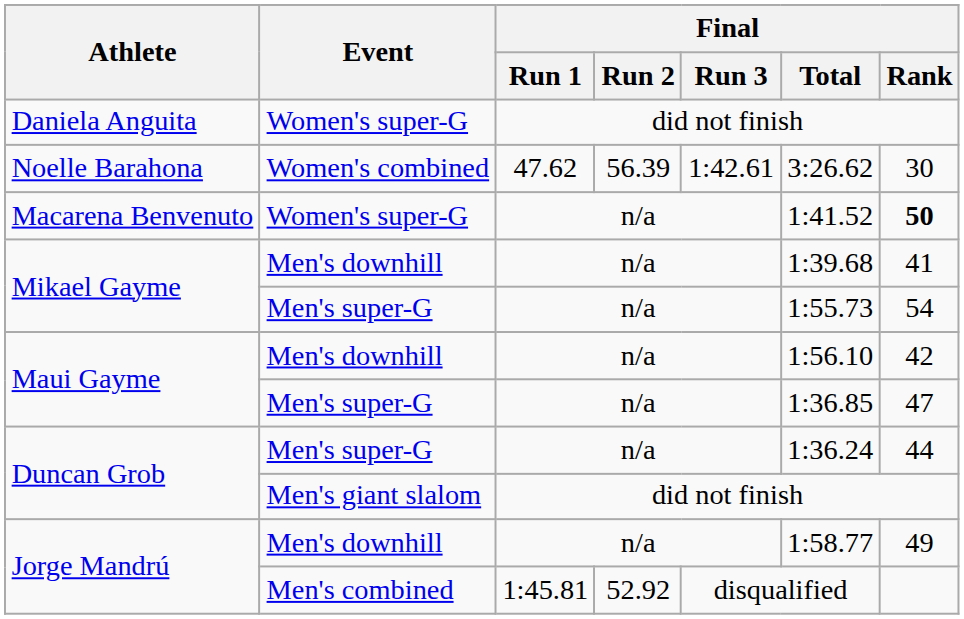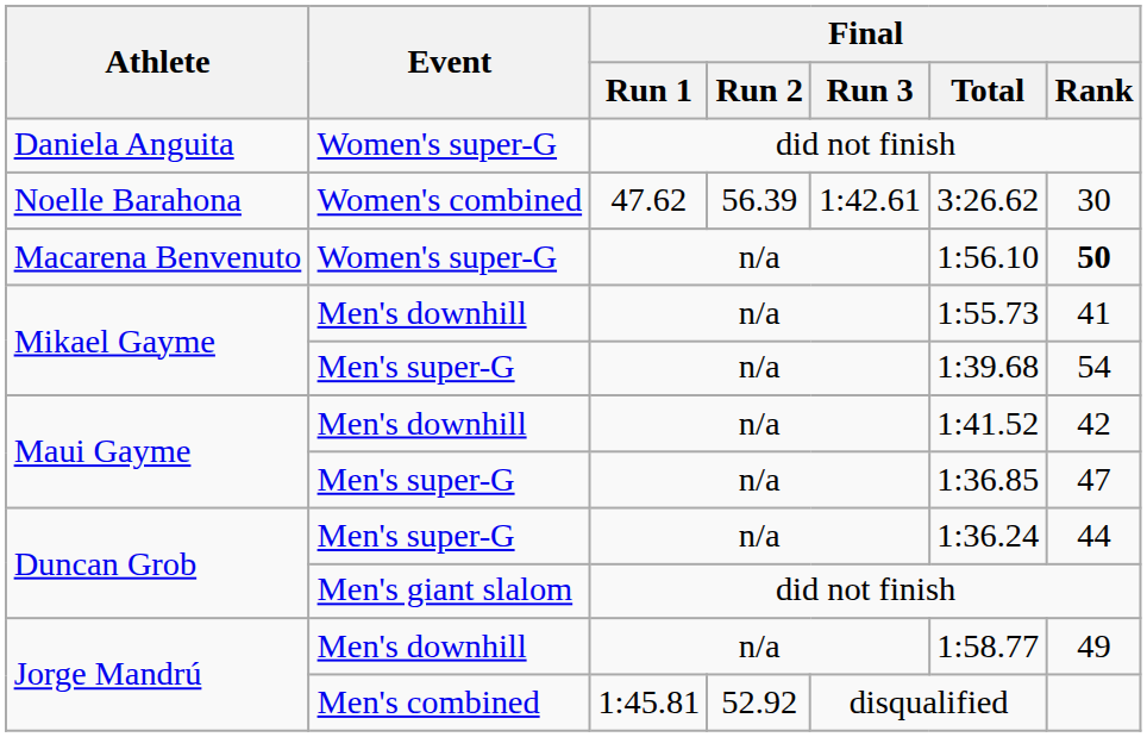Macarena Benvenuto | Final / Total: 1:41.52 -> 1:56.10
Mikael Gayme / Men's downhill | Final / Total: 1:39.68 -> 1:55.73
Mikael Gayme / Men's super-G | Final / Total: 1:55.73 -> 1:39.68
Maui Gayme / Men's downhill | Final / Total: 1:56.10 -> 1:41.52
